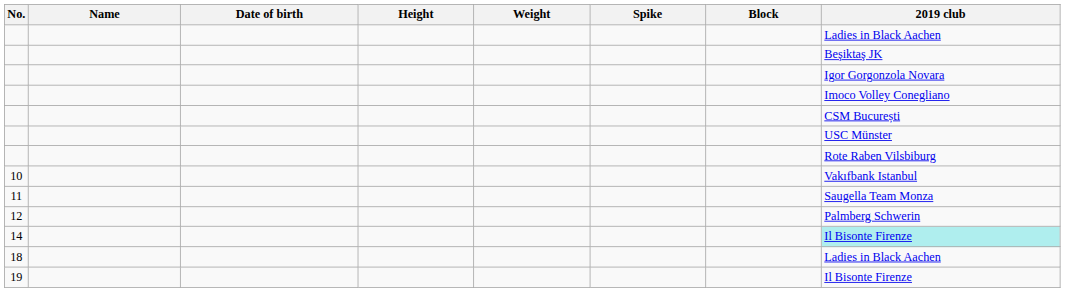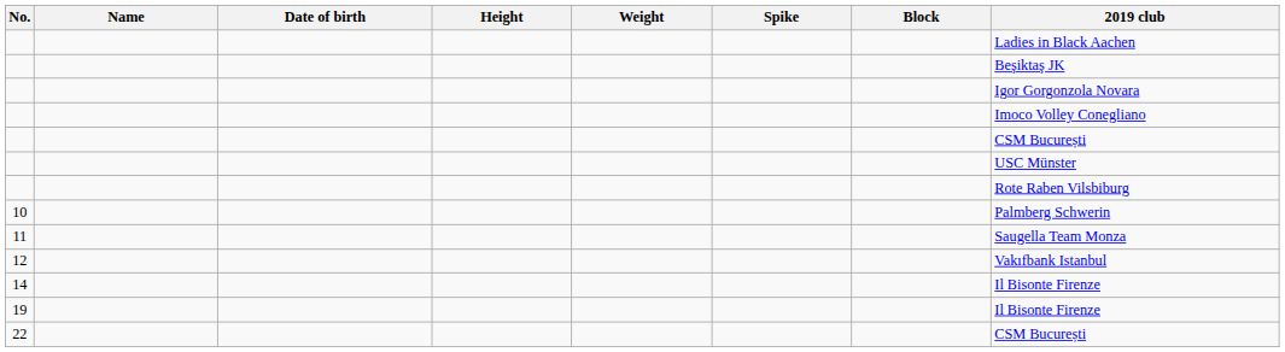10 | 2019 club: Vakıfbank Istanbul -> Palmberg Schwerin
12 | 2019 club: Palmberg Schwerin -> Vakıfbank Istanbul
14 | 2019 club: paleturquoise background -> no background
- row: 18 | Ladies in Black Aachen
+ row: 22 | CSM București
